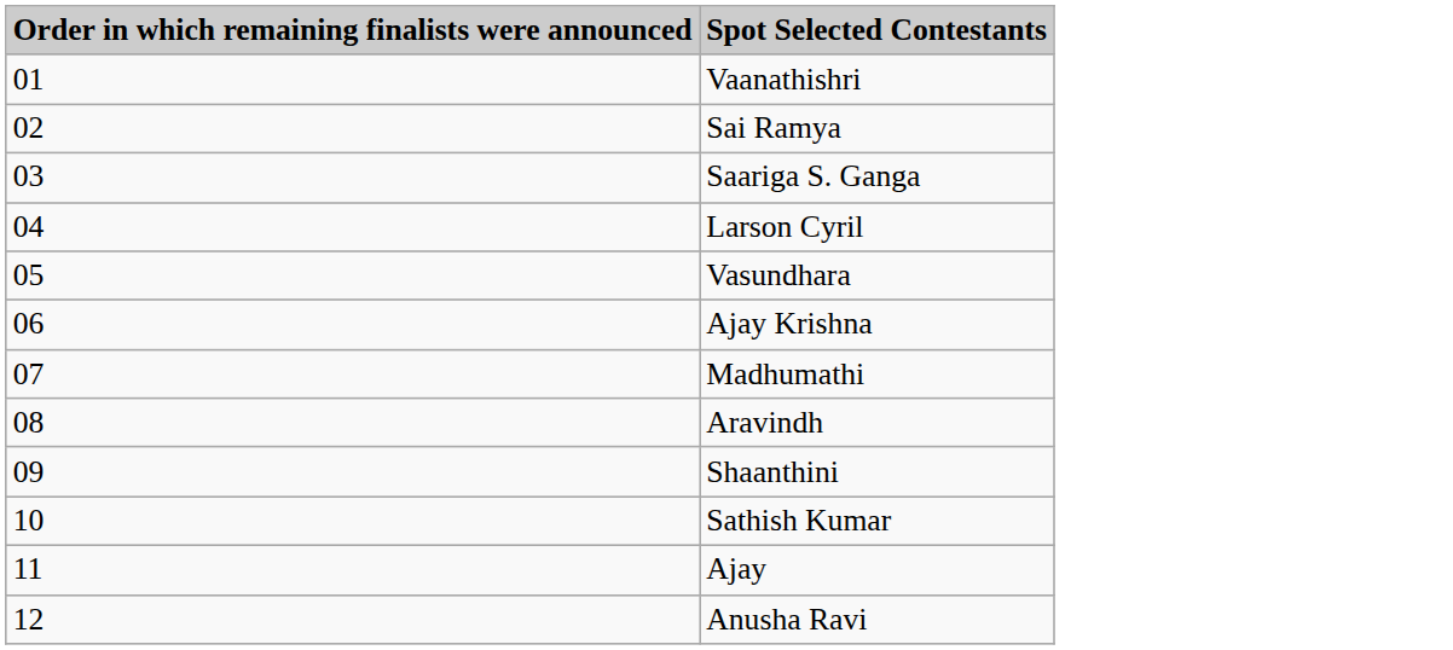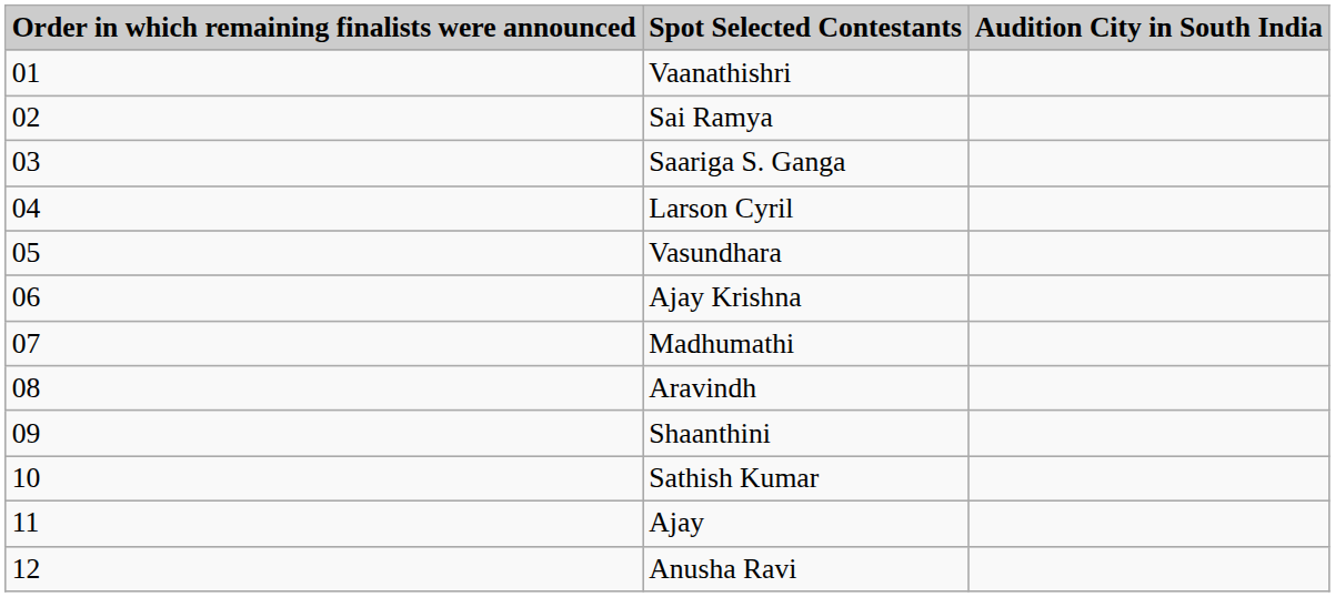+ column: Audition City in South India
